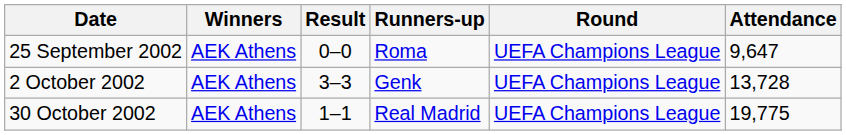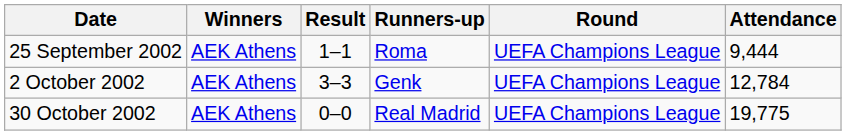25 September 2002 | Result: 0–0 -> 1–1
25 September 2002 | Attendance: 9,647 -> 9,444
2 October 2002 | Attendance: 13,728 -> 12,784
30 October 2002 | Result: 1–1 -> 0–0
